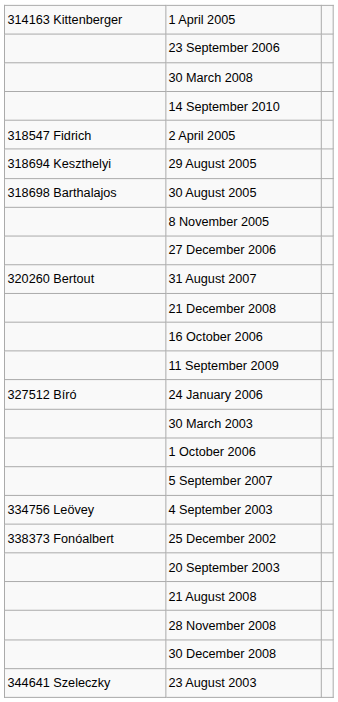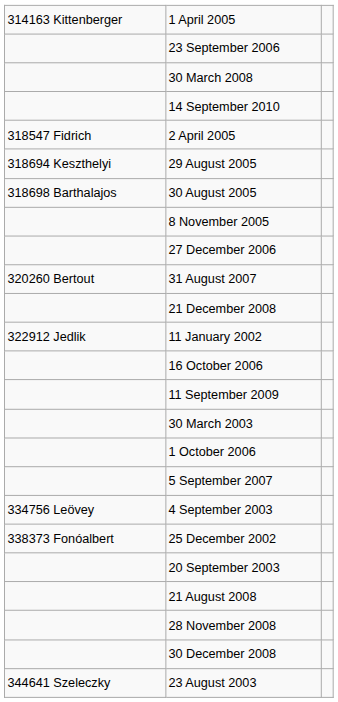+ row: 322912 Jedlik | 11 January 2002
- row: 327512 Bíró | 24 January 2006
